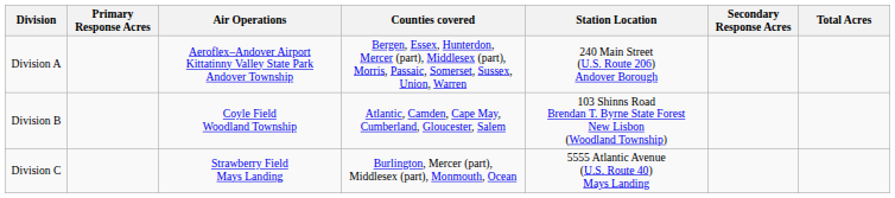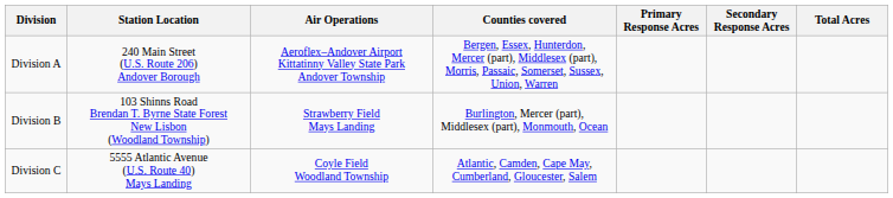columns swapped: Station Location <-> Primary Response Acres
Division B | Air Operations: Coyle Field Woodland Township -> Strawberry Field Mays Landing
Division B | Counties covered: Atlantic, Camden, Cape May, Cumberland, Gloucester, Salem -> Burlington, Mercer (part), Middlesex (part), Monmouth, Ocean
Division C | Air Operations: Strawberry Field Mays Landing -> Coyle Field Woodland Township
Division C | Counties covered: Burlington, Mercer (part), Middlesex (part), Monmouth, Ocean -> Atlantic, Camden, Cape May, Cumberland, Gloucester, Salem
